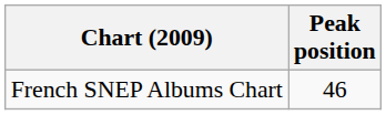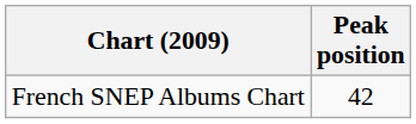French SNEP Albums Chart | Peak position: 46 -> 42
